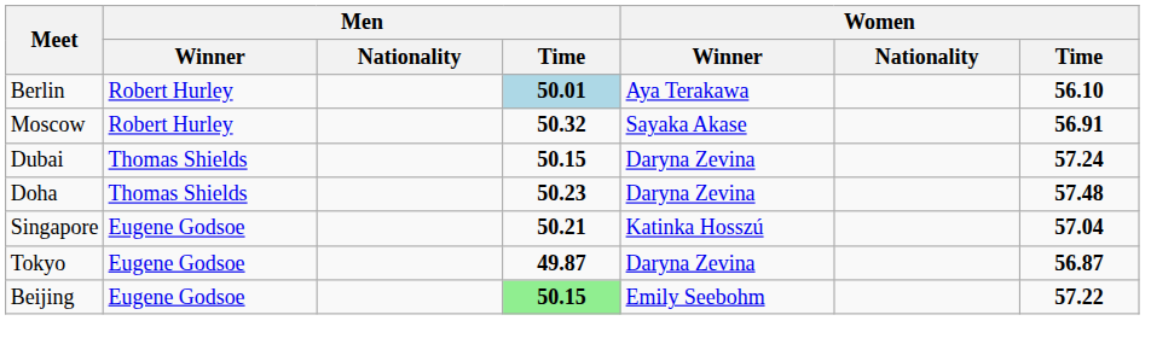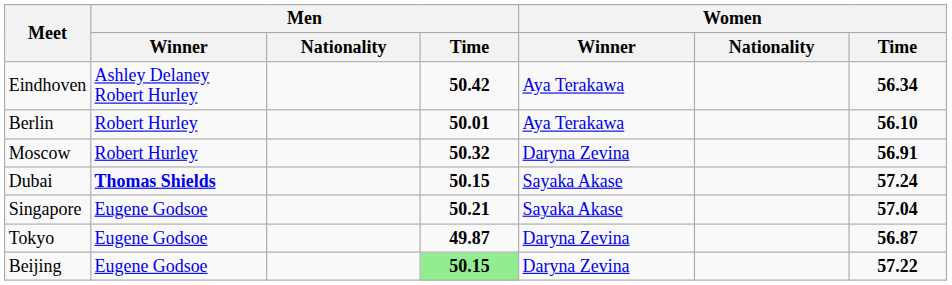+ row: Eindhoven | Ashley Delaney Robert Hurley | 50.42 | Aya Terakawa | 56.34
Berlin | Men / Time: lightblue background -> no background
Moscow | Women / Winner: Sayaka Akase -> Daryna Zevina
Dubai | Men / Winner: normal -> bold
Dubai | Women / Winner: Daryna Zevina -> Sayaka Akase
- row: Doha | Thomas Shields | 50.23 | Daryna Zevina | 57.48
Singapore | Women / Winner: Katinka Hosszú -> Sayaka Akase
Beijing | Women / Winner: Emily Seebohm -> Daryna Zevina
